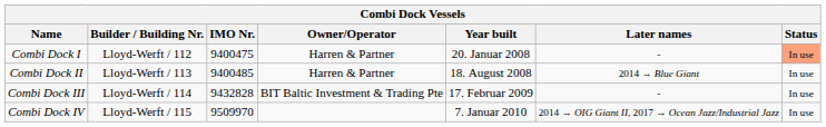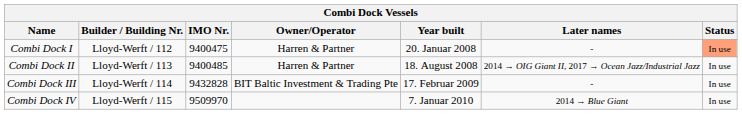Combi Dock II | Later names: 2014 → Blue Giant -> 2014 → OIG Giant II, 2017 → Ocean Jazz/Industrial Jazz
Combi Dock IV | Later names: 2014 → OIG Giant II, 2017 → Ocean Jazz/Industrial Jazz -> 2014 → Blue Giant
